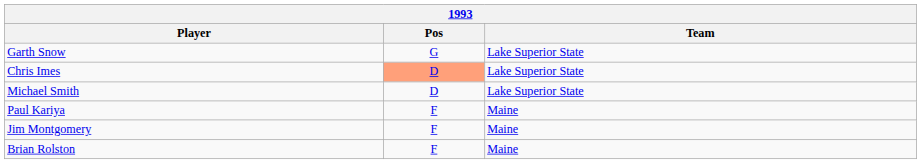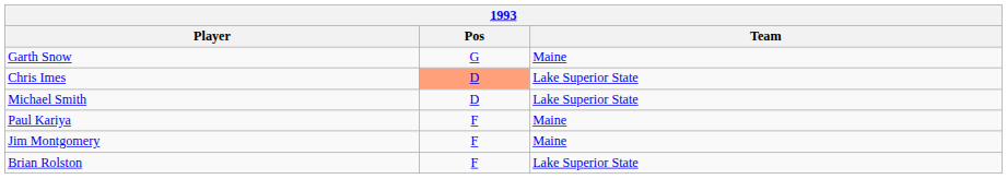Garth Snow | Team: Lake Superior State -> Maine
Brian Rolston | Team: Maine -> Lake Superior State
